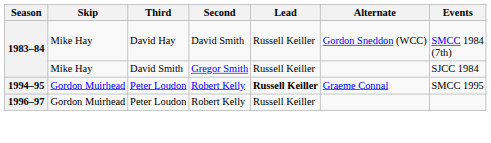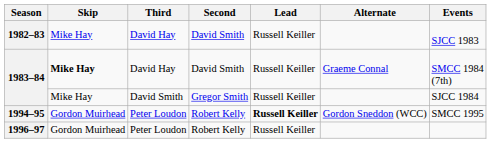+ row: 1982–83 | Mike Hay | David Hay | David Smith | Russell Keiller | SJCC 1983
1983–84 / David Hay | Skip: normal -> bold
1983–84 / David Hay | Alternate: Gordon Sneddon (WCC) -> Graeme Connal
1994–95 | Alternate: Graeme Connal -> Gordon Sneddon (WCC)
